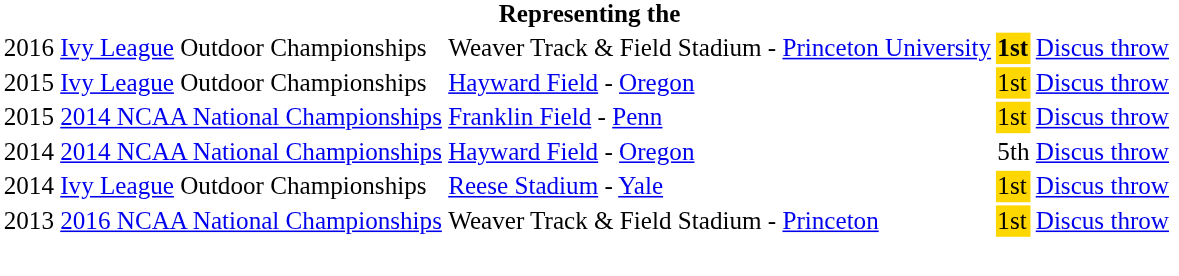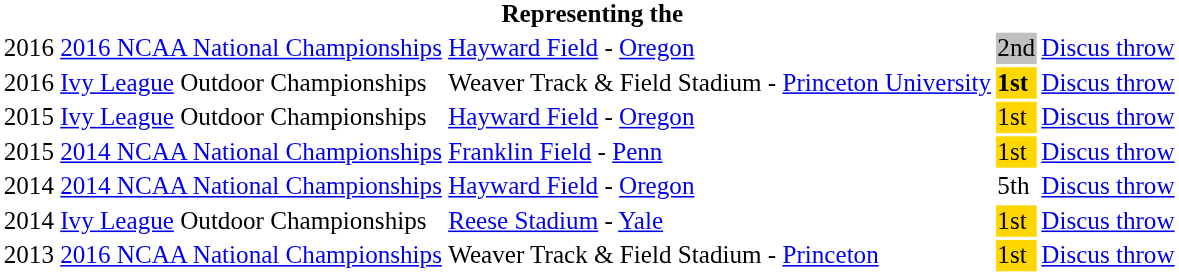+ row: 2016 | 2016 NCAA National Championships | Hayward Field - Oregon | 2nd | Discus throw
